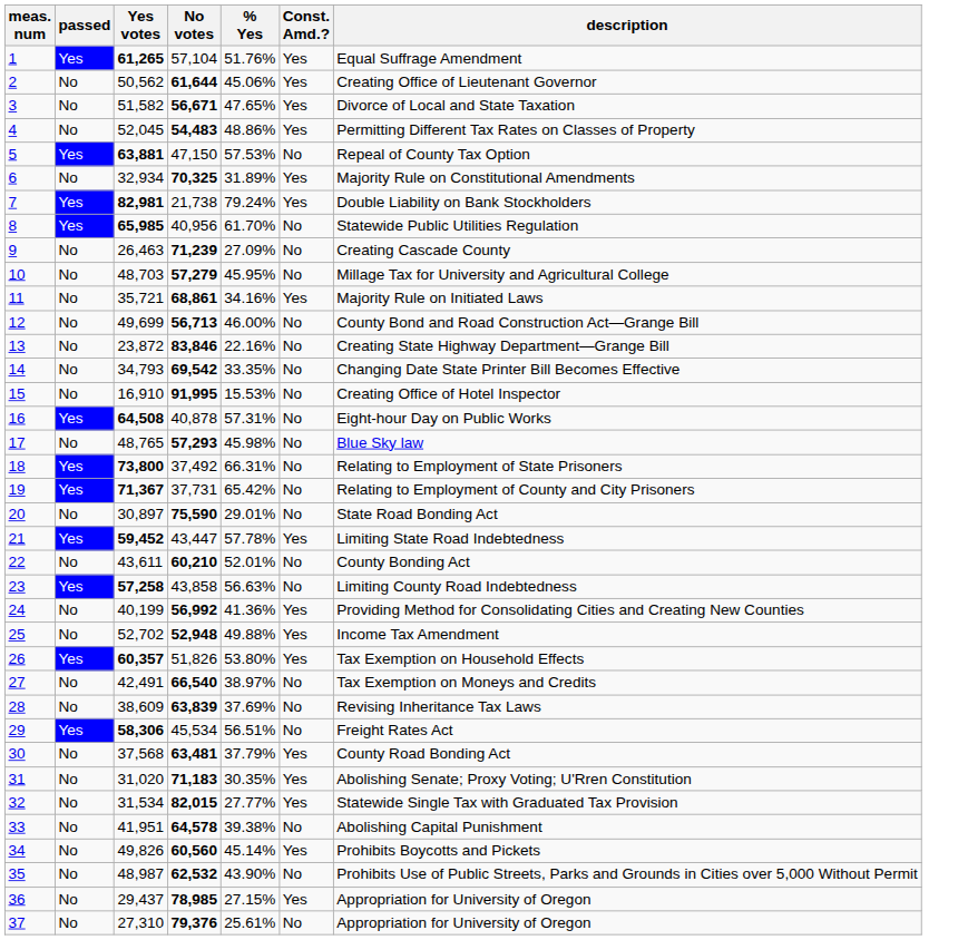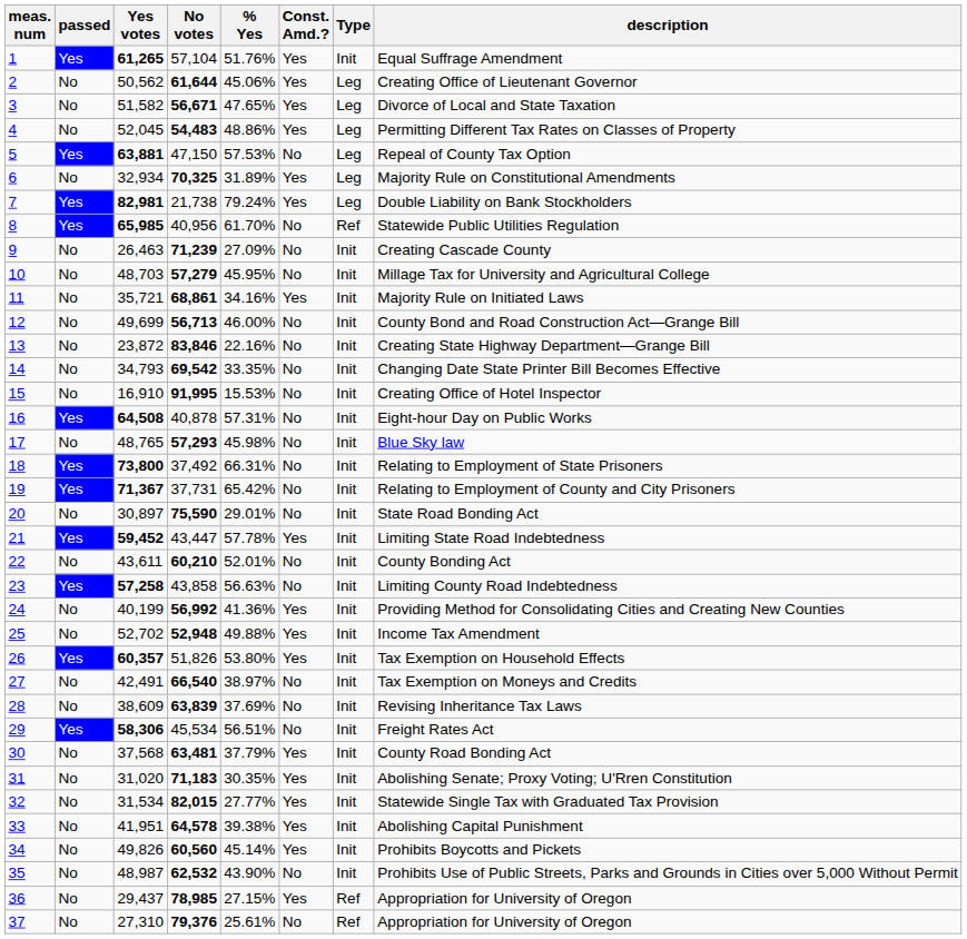+ column: Type | Init | Leg | Leg | Leg | Leg | Leg | Leg | Ref | Init | Init | Init | Init | Init | Init | Init | Init | Init | Init | Init | Init | Init | Init | Init | Init | Init | Init | Init | Init | Init | Init | Init | Init | Init | Init | Init | Ref | Ref
33 | Const. Amd.?: No -> Yes
